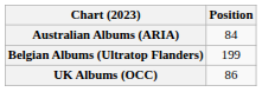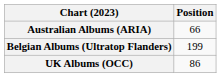Australian Albums (ARIA) | Position: 84 -> 66
